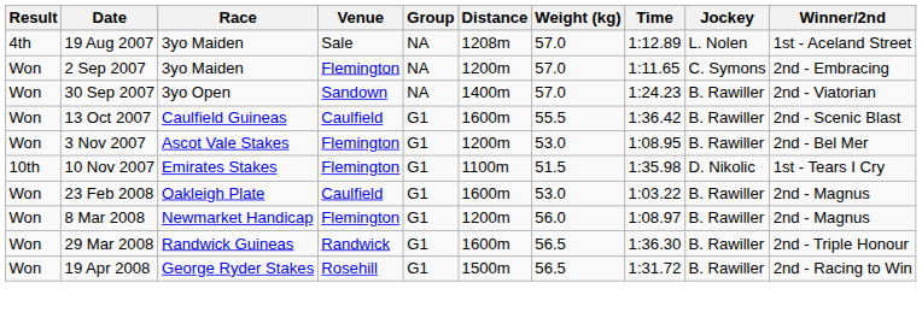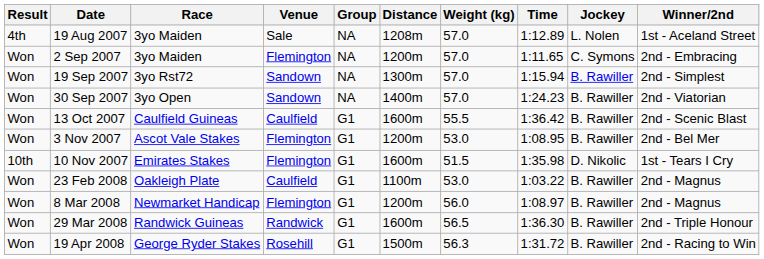+ row: Won | 19 Sep 2007 | 3yo Rst72 | Sandown | NA | 1300m | 57.0 | 1:15.94 | B. Rawiller | 2nd - Simplest
10 Nov 2007 | Distance: 1100m -> 1600m
23 Feb 2008 | Distance: 1600m -> 1100m
19 Apr 2008 | Weight (kg): 56.5 -> 56.3
